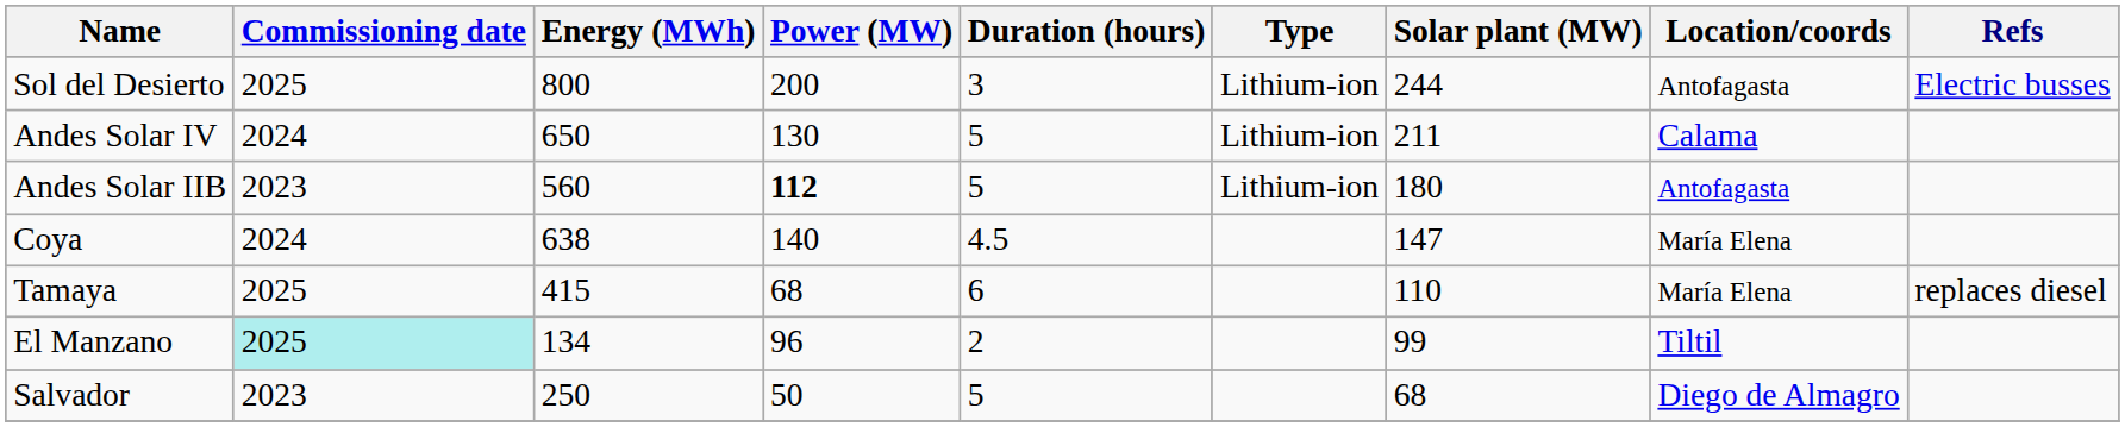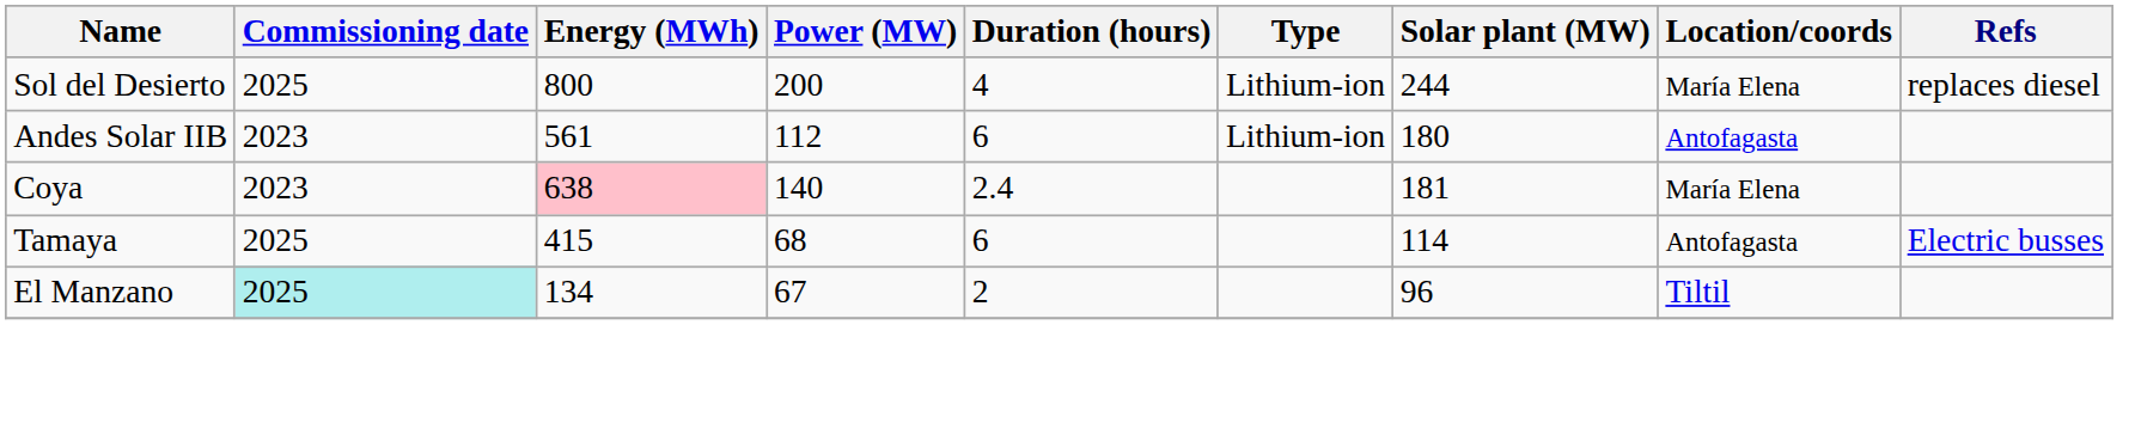Sol del Desierto | Duration (hours): 3 -> 4
Sol del Desierto | Location/coords: Antofagasta -> María Elena
Sol del Desierto | Refs: Electric busses -> replaces diesel
- row: Andes Solar IV | 2024 | 650 | 130 | 5 | Lithium-ion | 211 | Calama
Andes Solar IIB | Energy (MWh): 560 -> 561
Andes Solar IIB | Power (MW): bold -> normal
Andes Solar IIB | Duration (hours): 5 -> 6
Coya | Commissioning date: 2024 -> 2023
Coya | Energy (MWh): no background -> pink background
Coya | Duration (hours): 4.5 -> 2.4
Coya | Solar plant (MW): 147 -> 181
Tamaya | Solar plant (MW): 110 -> 114
Tamaya | Location/coords: María Elena -> Antofagasta
Tamaya | Refs: replaces diesel -> Electric busses
El Manzano | Power (MW): 96 -> 67
El Manzano | Solar plant (MW): 99 -> 96
- row: Salvador | 2023 | 250 | 50 | 5 | 68 | Diego de Almagro
